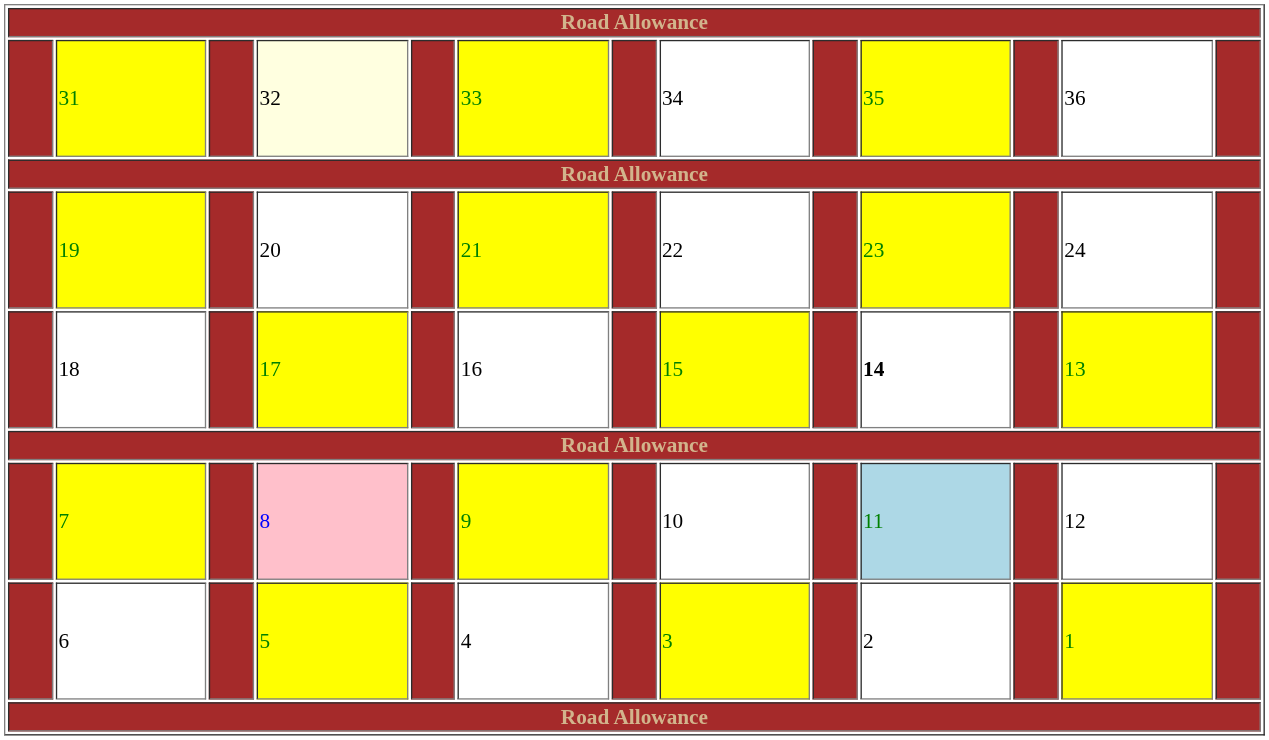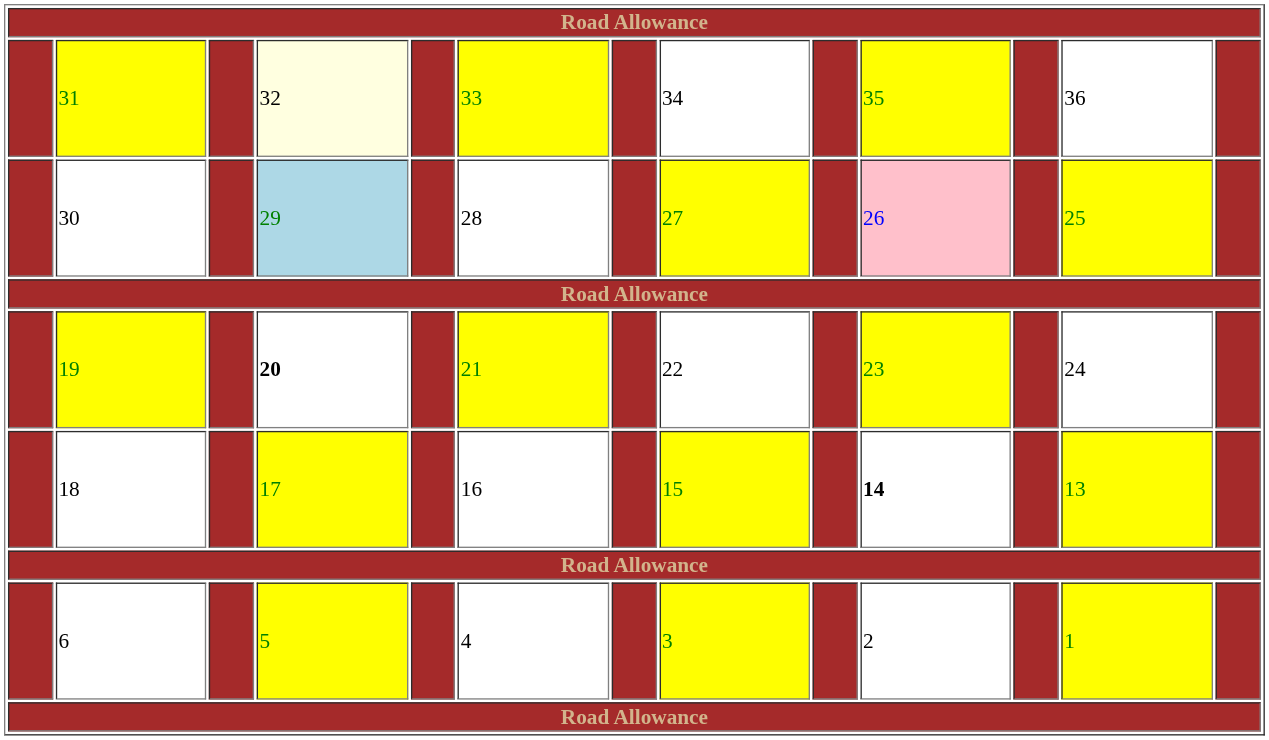+ row: 30 | 29 | 28 | 27 | 26 | 25
19 | column 4: normal -> bold
- row: 7 | 8 | 9 | 10 | 11 | 12
